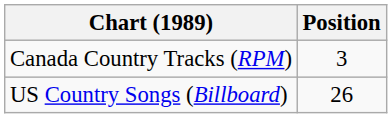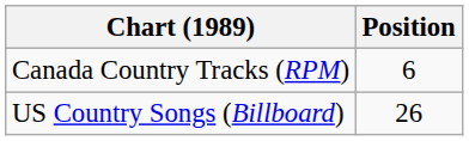Canada Country Tracks (RPM) | Position: 3 -> 6
